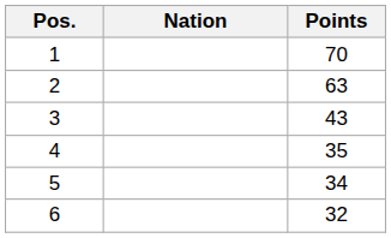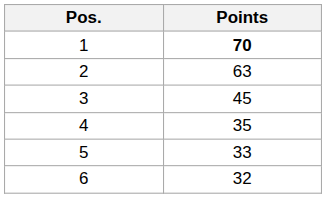- column: Nation
1 | Points: normal -> bold
3 | Points: 43 -> 45
5 | Points: 34 -> 33
